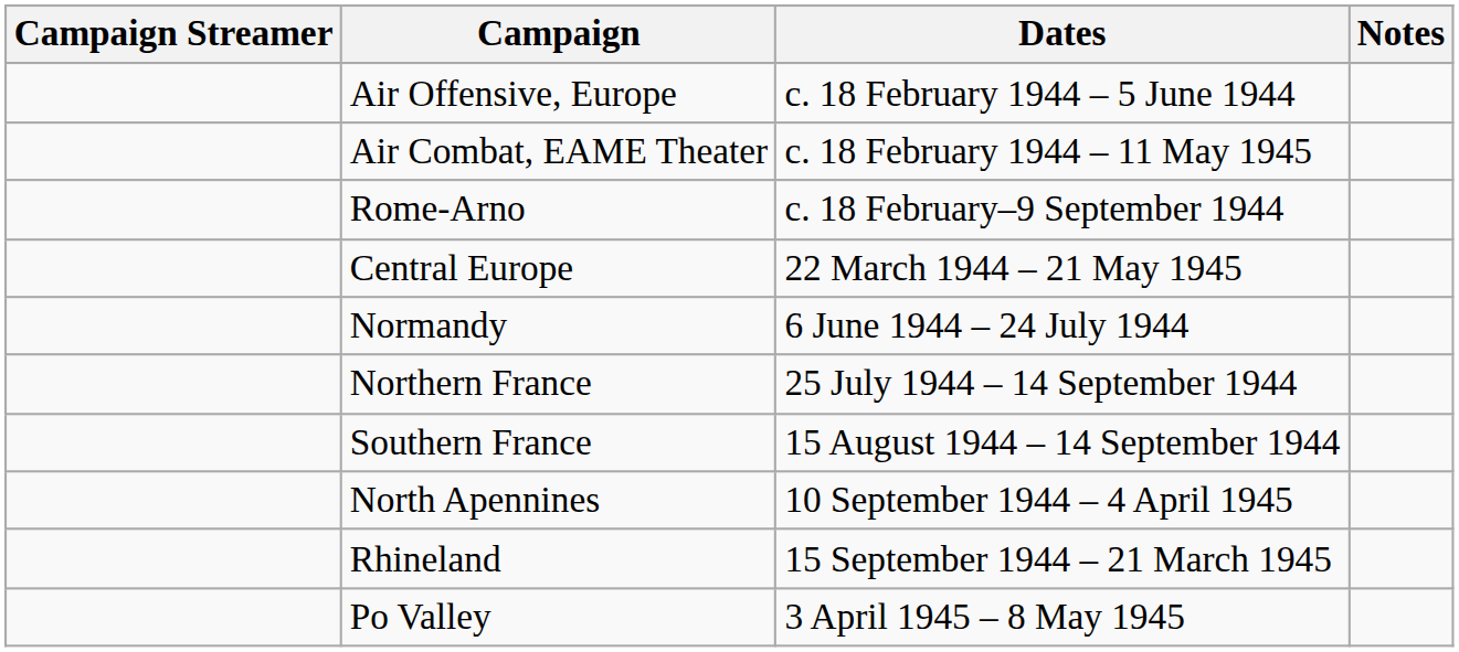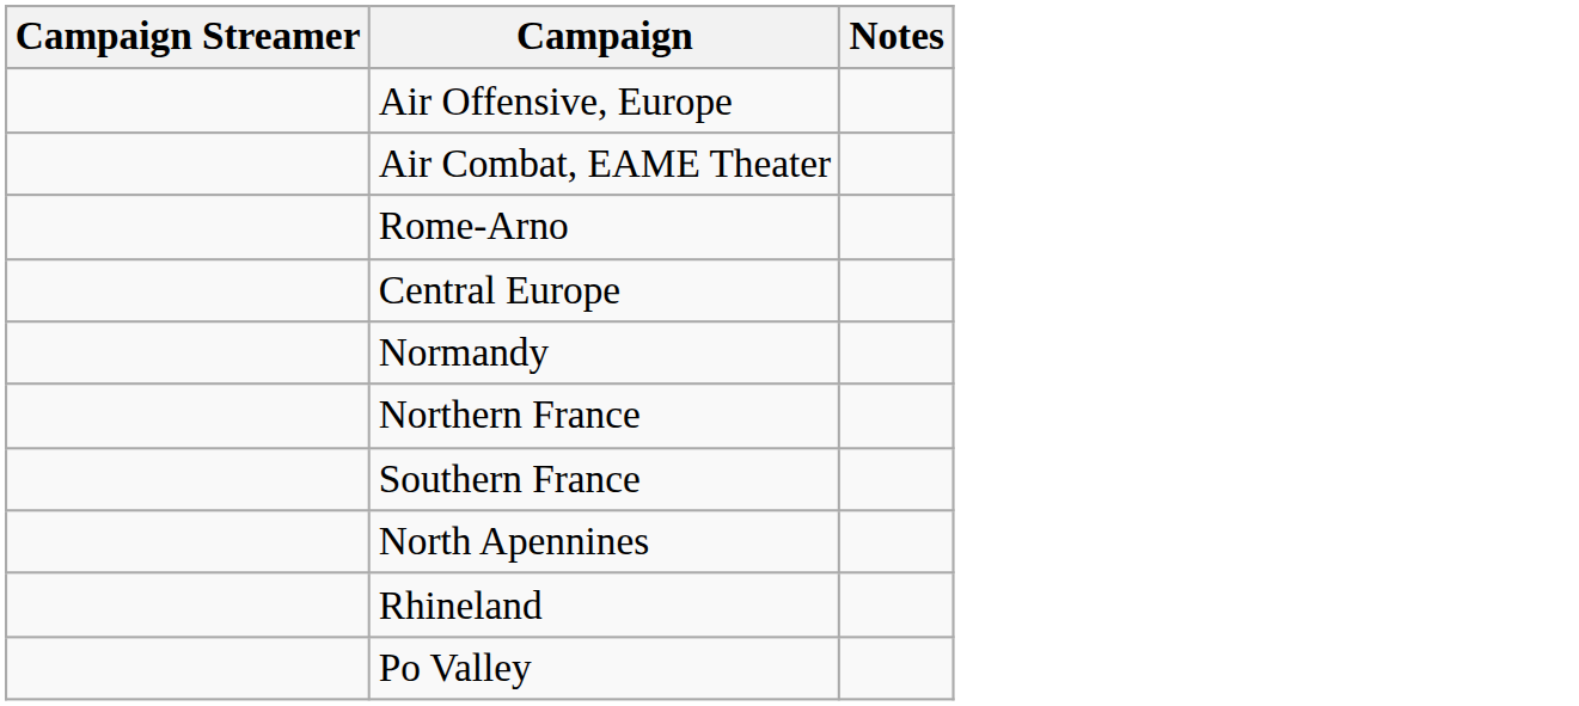- column: Dates | c. 18 February 1944 – 5 June 1944 | c. 18 February 1944 – 11 May 1945 | c. 18 February–9 September 1944 | 22 March 1944 – 21 May 1945 | 6 June 1944 – 24 July 1944 | 25 July 1944 – 14 September 1944 | 15 August 1944 – 14 September 1944 | 10 September 1944 – 4 April 1945 | 15 September 1944 – 21 March 1945 | 3 April 1945 – 8 May 1945
